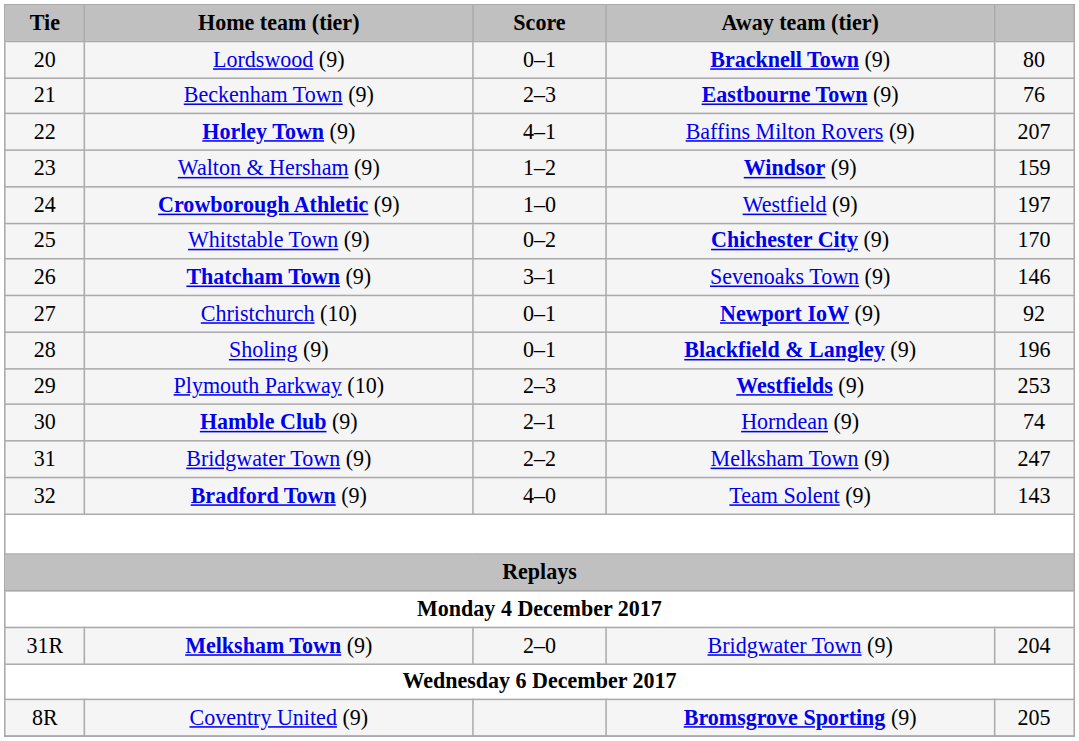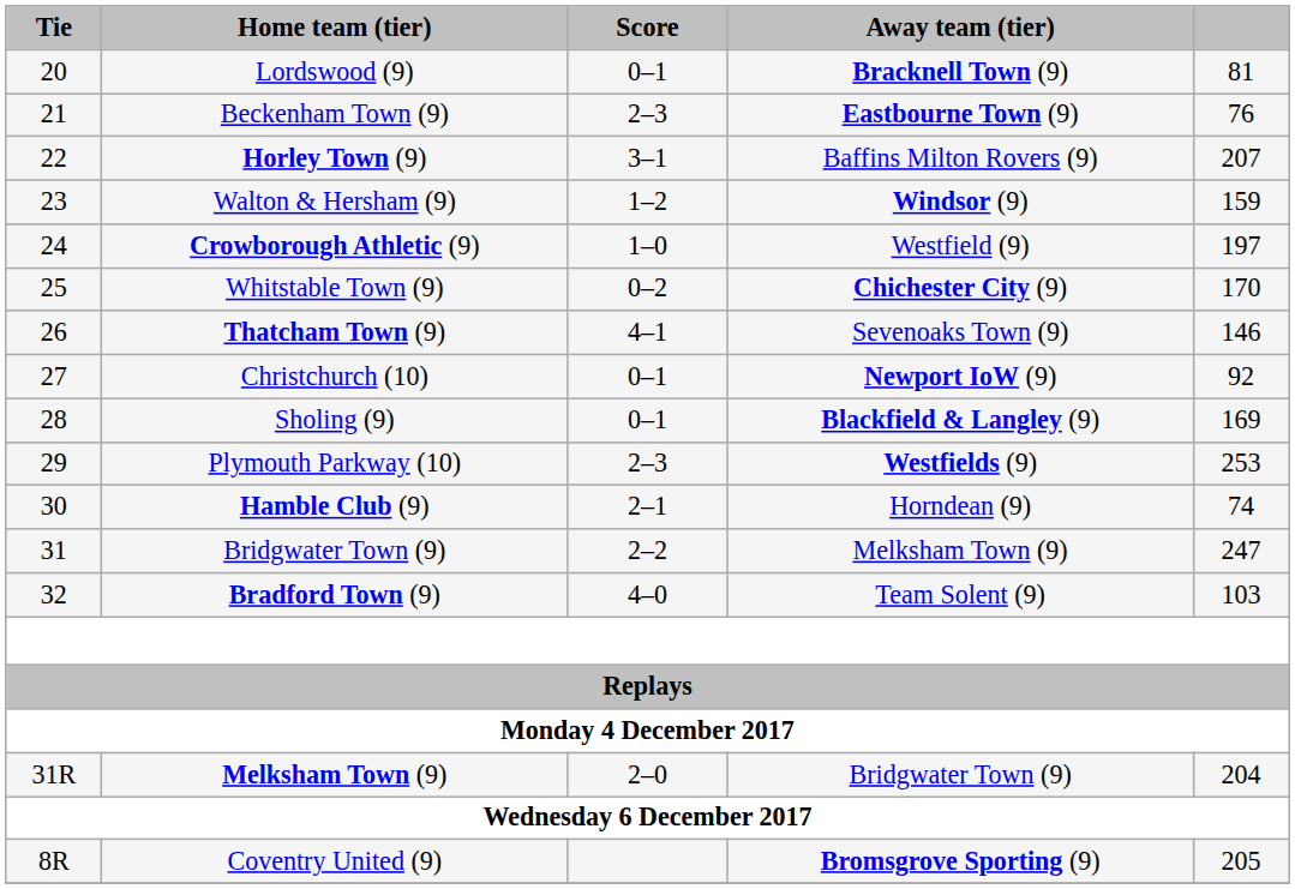Lordswood (9) | column 5: 80 -> 81
Horley Town (9) | Score: 4–1 -> 3–1
Thatcham Town (9) | Score: 3–1 -> 4–1
Sholing (9) | column 5: 196 -> 169
Bradford Town (9) | column 5: 143 -> 103
